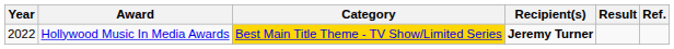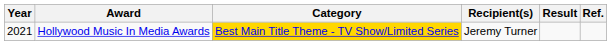Hollywood Music In Media Awards | Year: 2022 -> 2021
Hollywood Music In Media Awards | Recipient(s): bold -> normal
